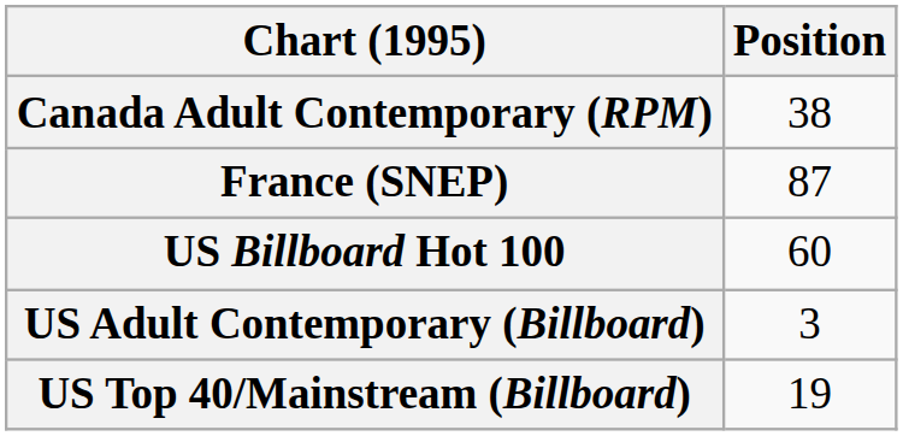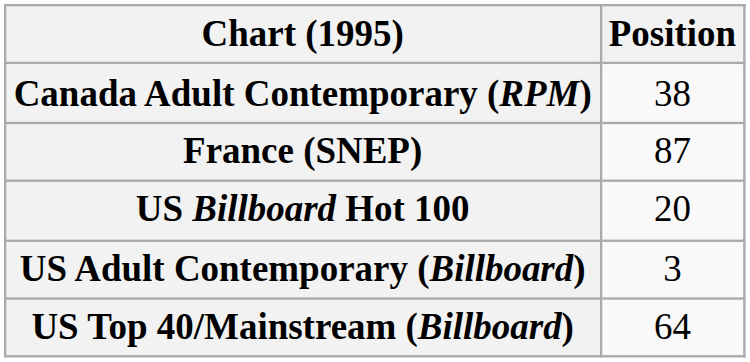US Billboard Hot 100 | Position: 60 -> 20
US Top 40/Mainstream (Billboard) | Position: 19 -> 64
